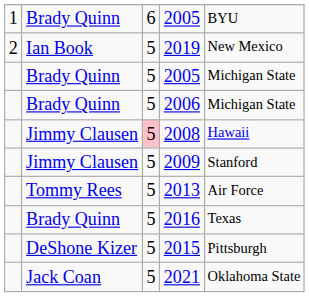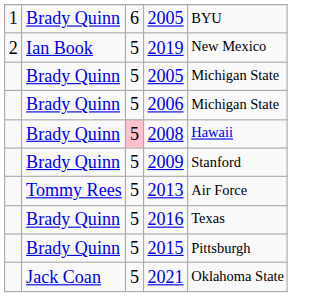2008 | column 2: Jimmy Clausen -> Brady Quinn
2009 | column 2: Jimmy Clausen -> Brady Quinn
2015 | column 2: DeShone Kizer -> Brady Quinn
